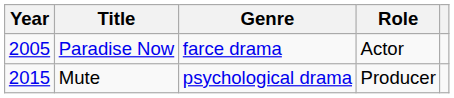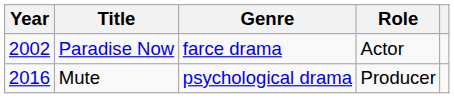Paradise Now | Year: 2005 -> 2002
Mute | Year: 2015 -> 2016
